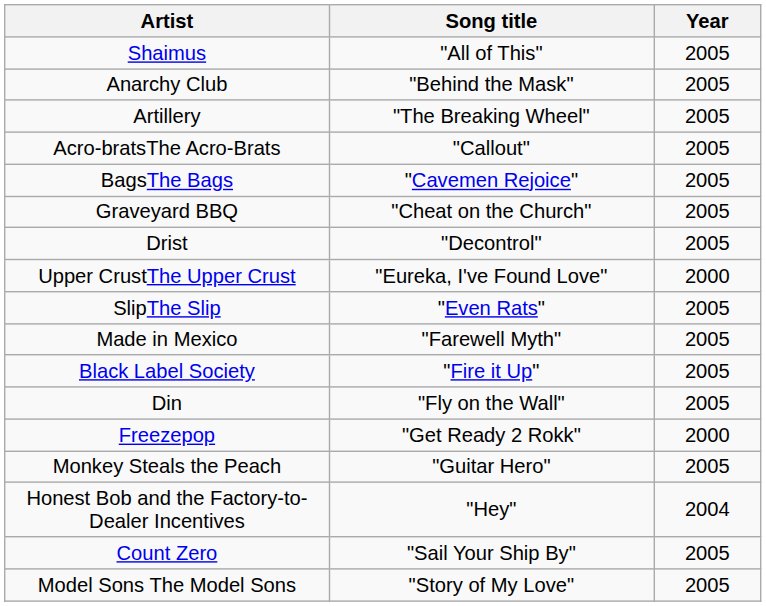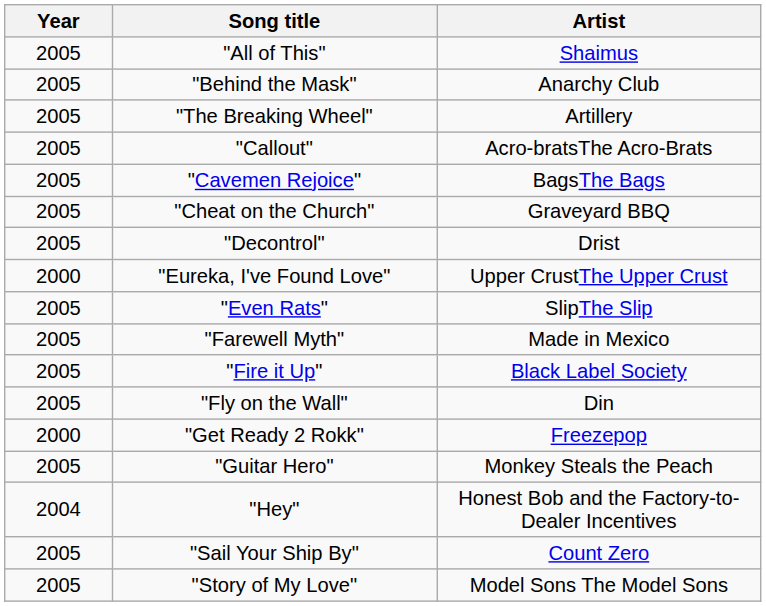columns swapped: Year <-> Artist
